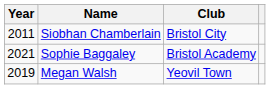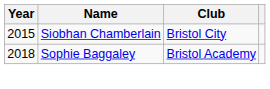Siobhan Chamberlain | Year: 2011 -> 2015
Sophie Baggaley | Year: 2021 -> 2018
- row: 2019 | Megan Walsh | Yeovil Town
